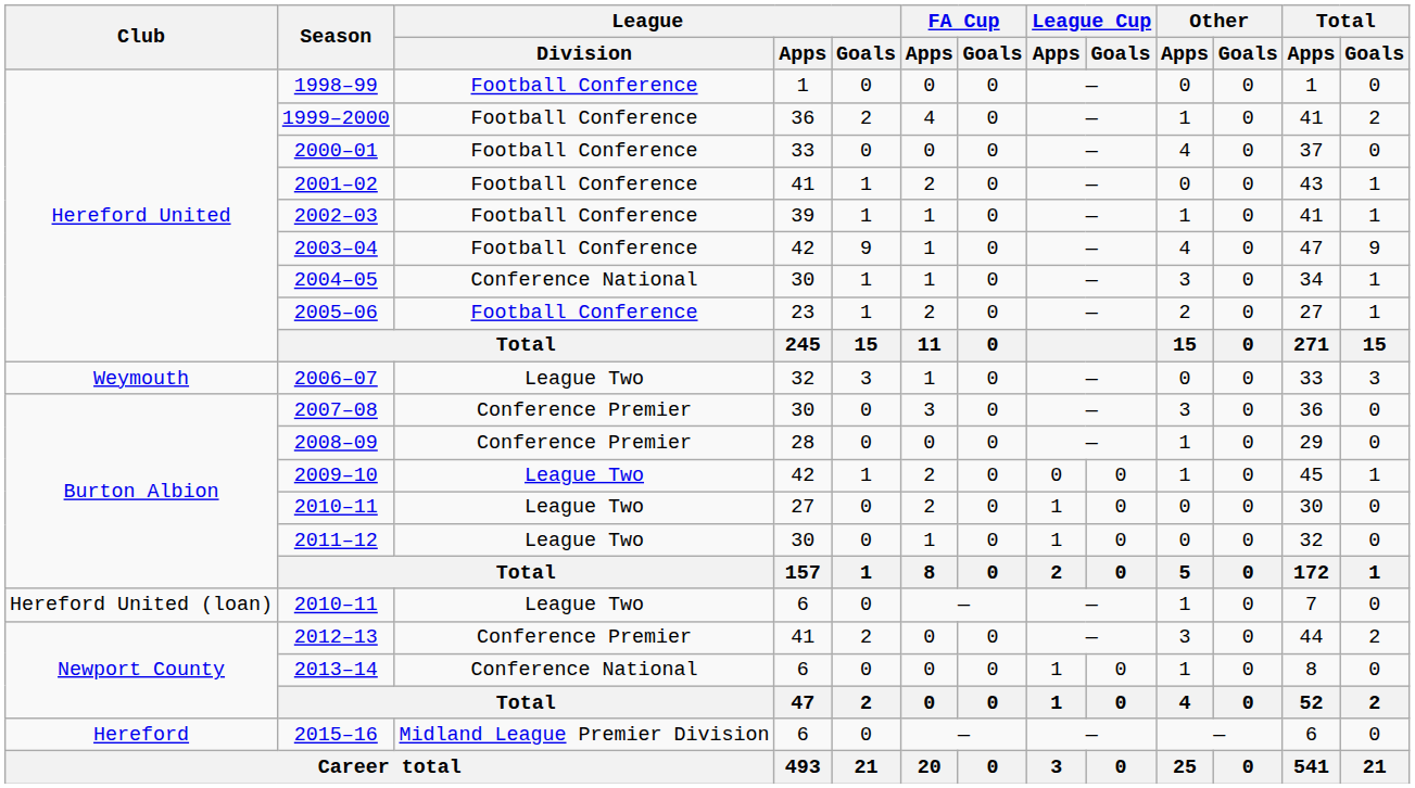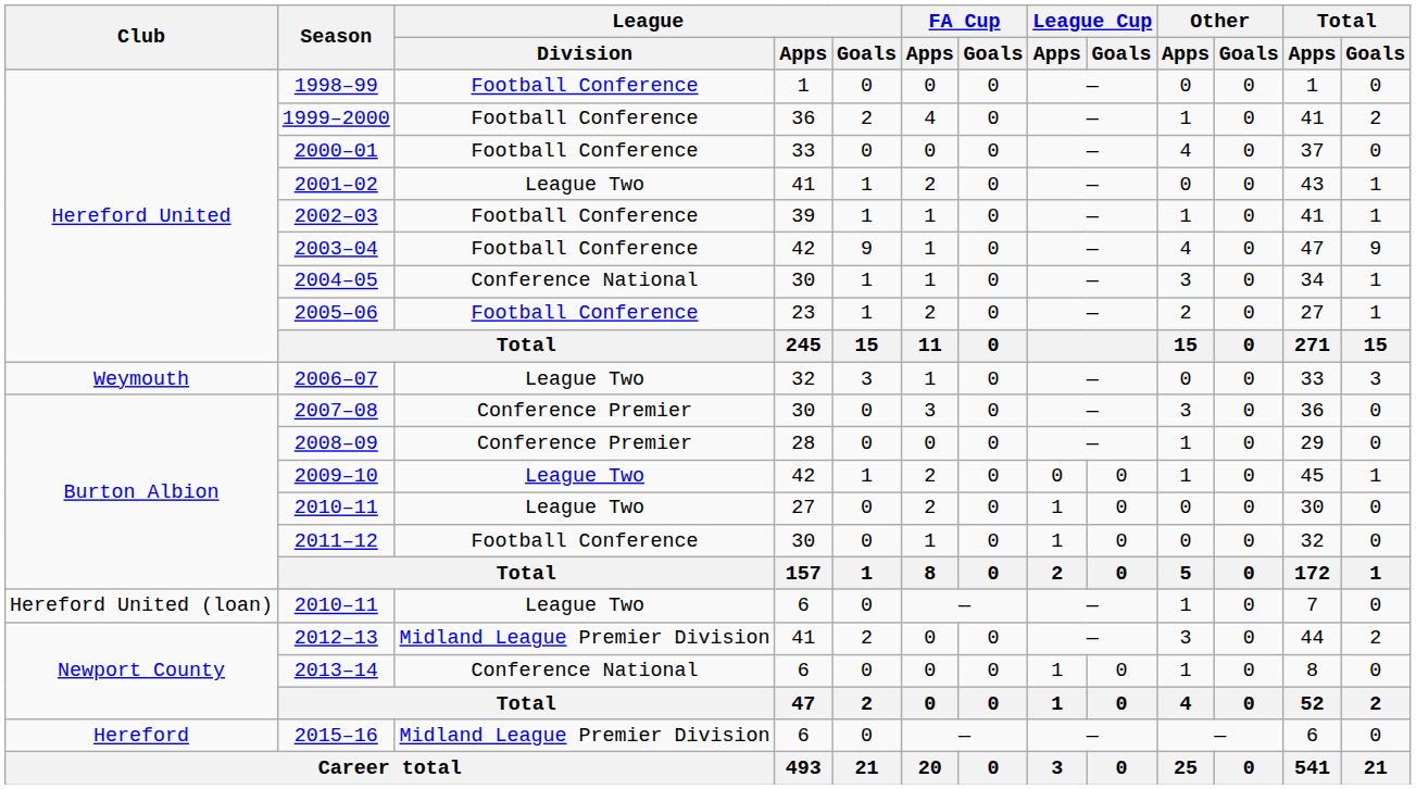2001–02 | League / Division: Football Conference -> League Two
2011–12 | League / Division: League Two -> Football Conference
2012–13 | League / Division: Conference Premier -> Midland League Premier Division
